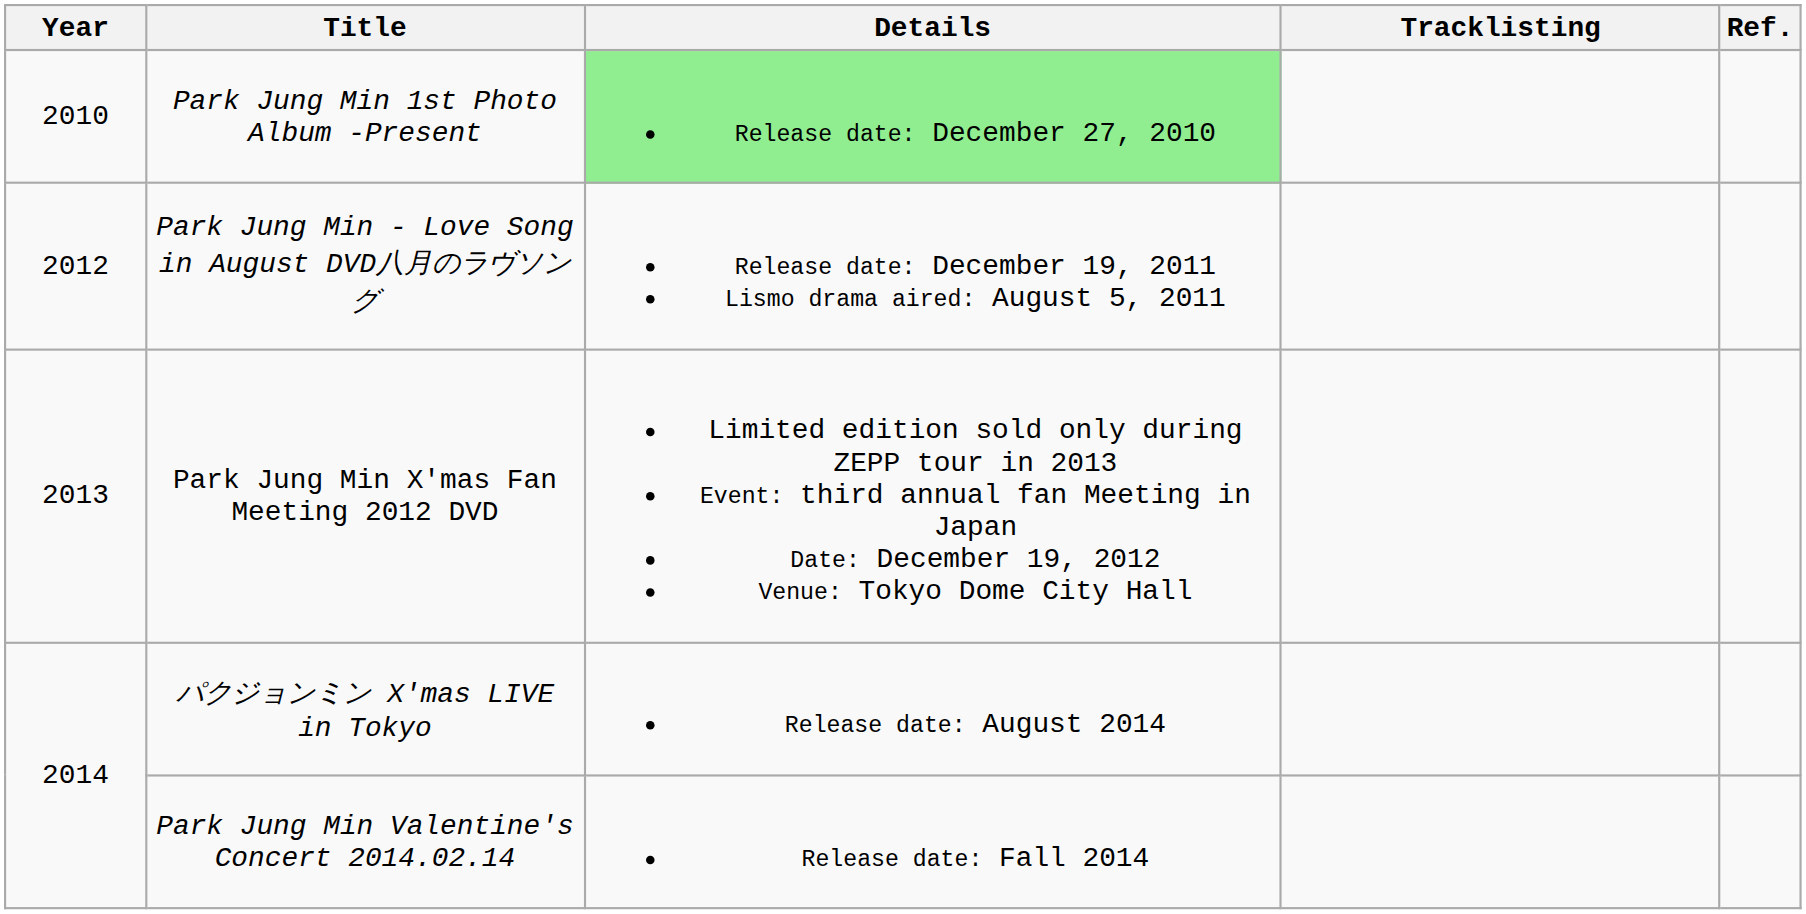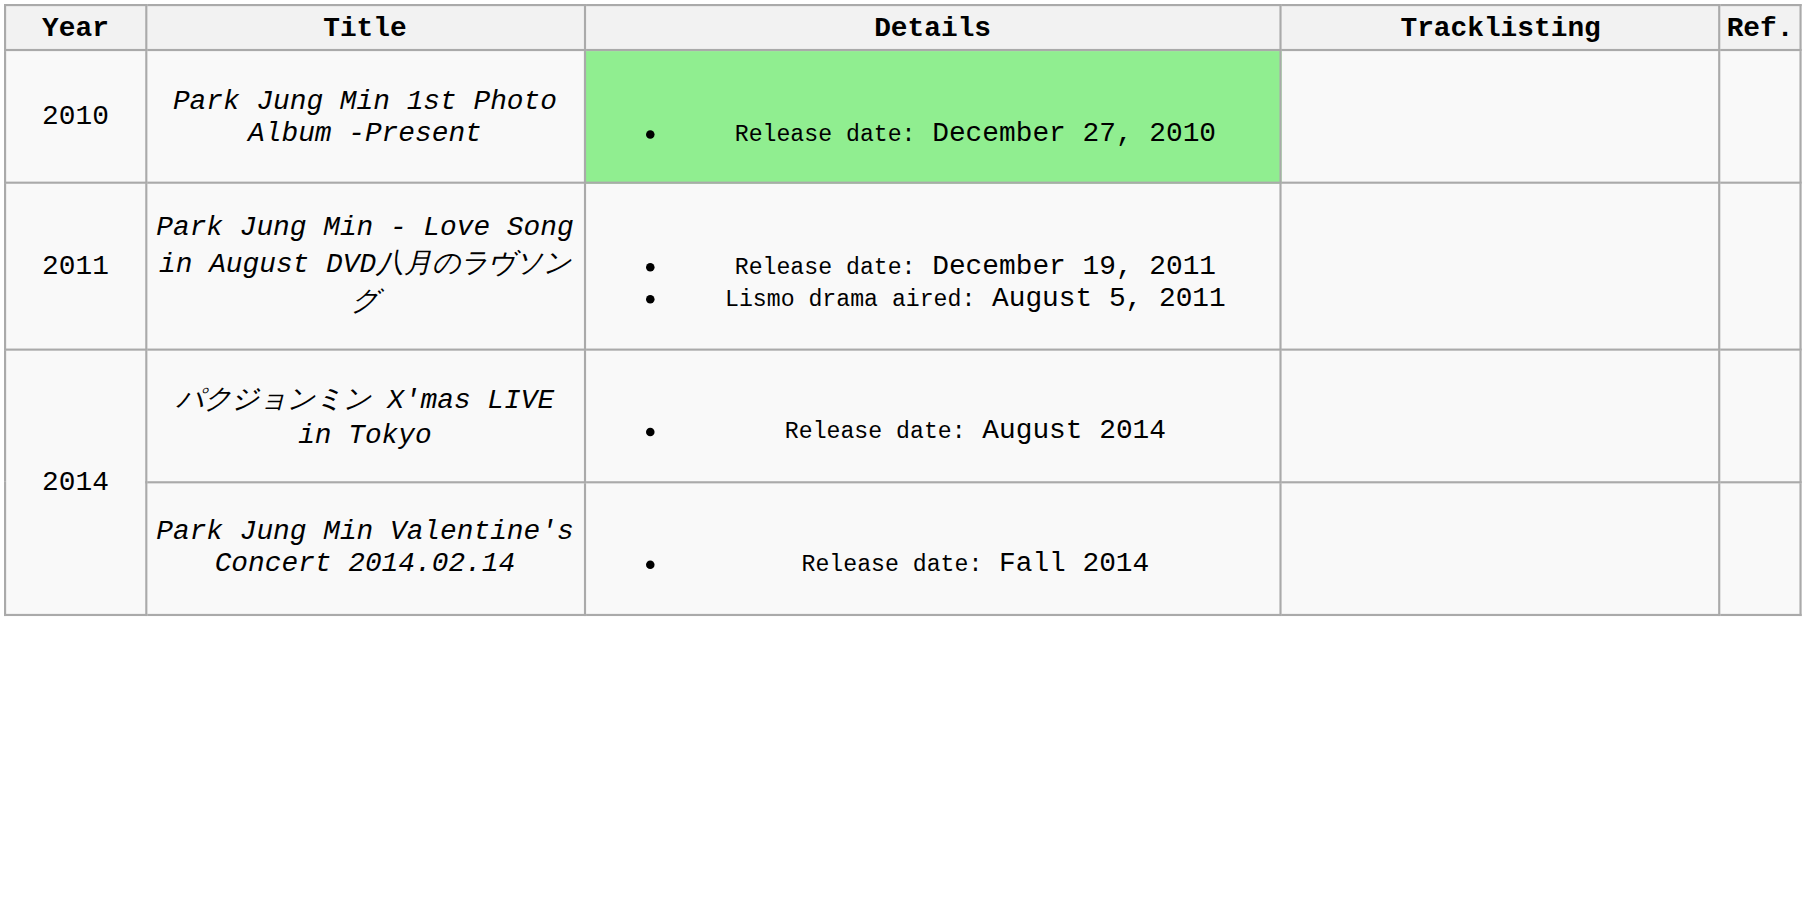Park Jung Min - Love Song in August DVD八月のラヴソング | Year: 2012 -> 2011
- row: 2013 | Park Jung Min X'mas Fan Meeting 2012 DVD | Limited edition sold only during ZEPP tour in 2013 Event: third annual fan Meeting in Japan Date: December 19, 2012 Venue: Tokyo Dome City Hall
